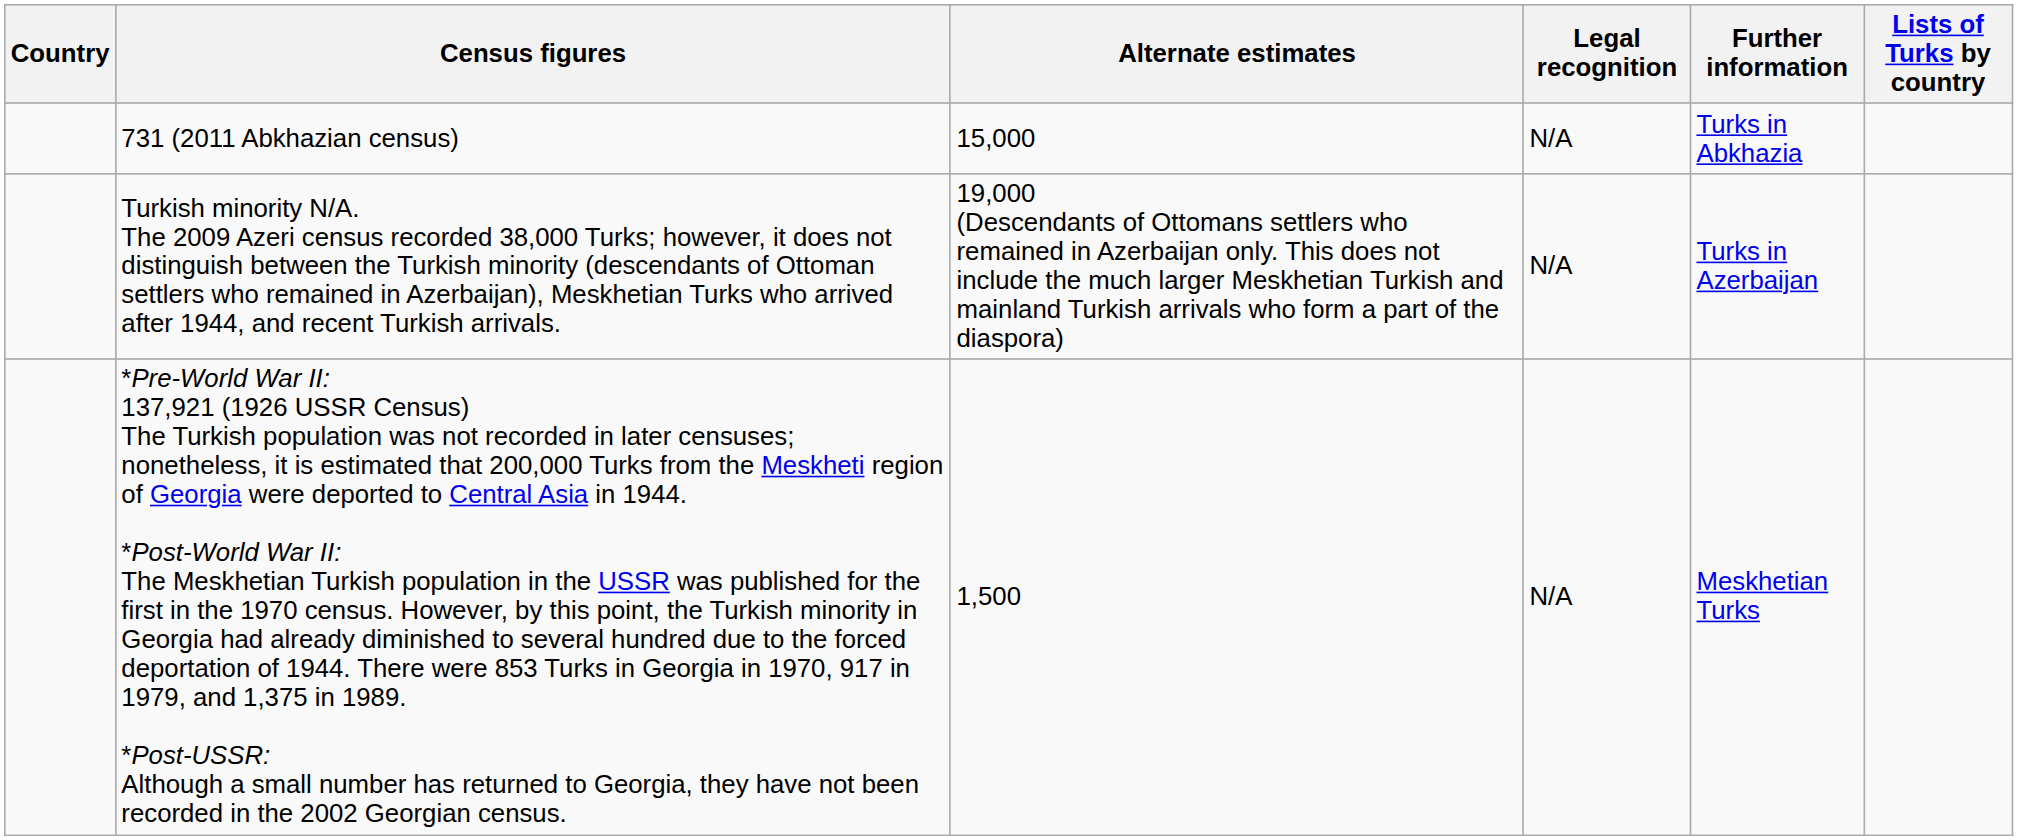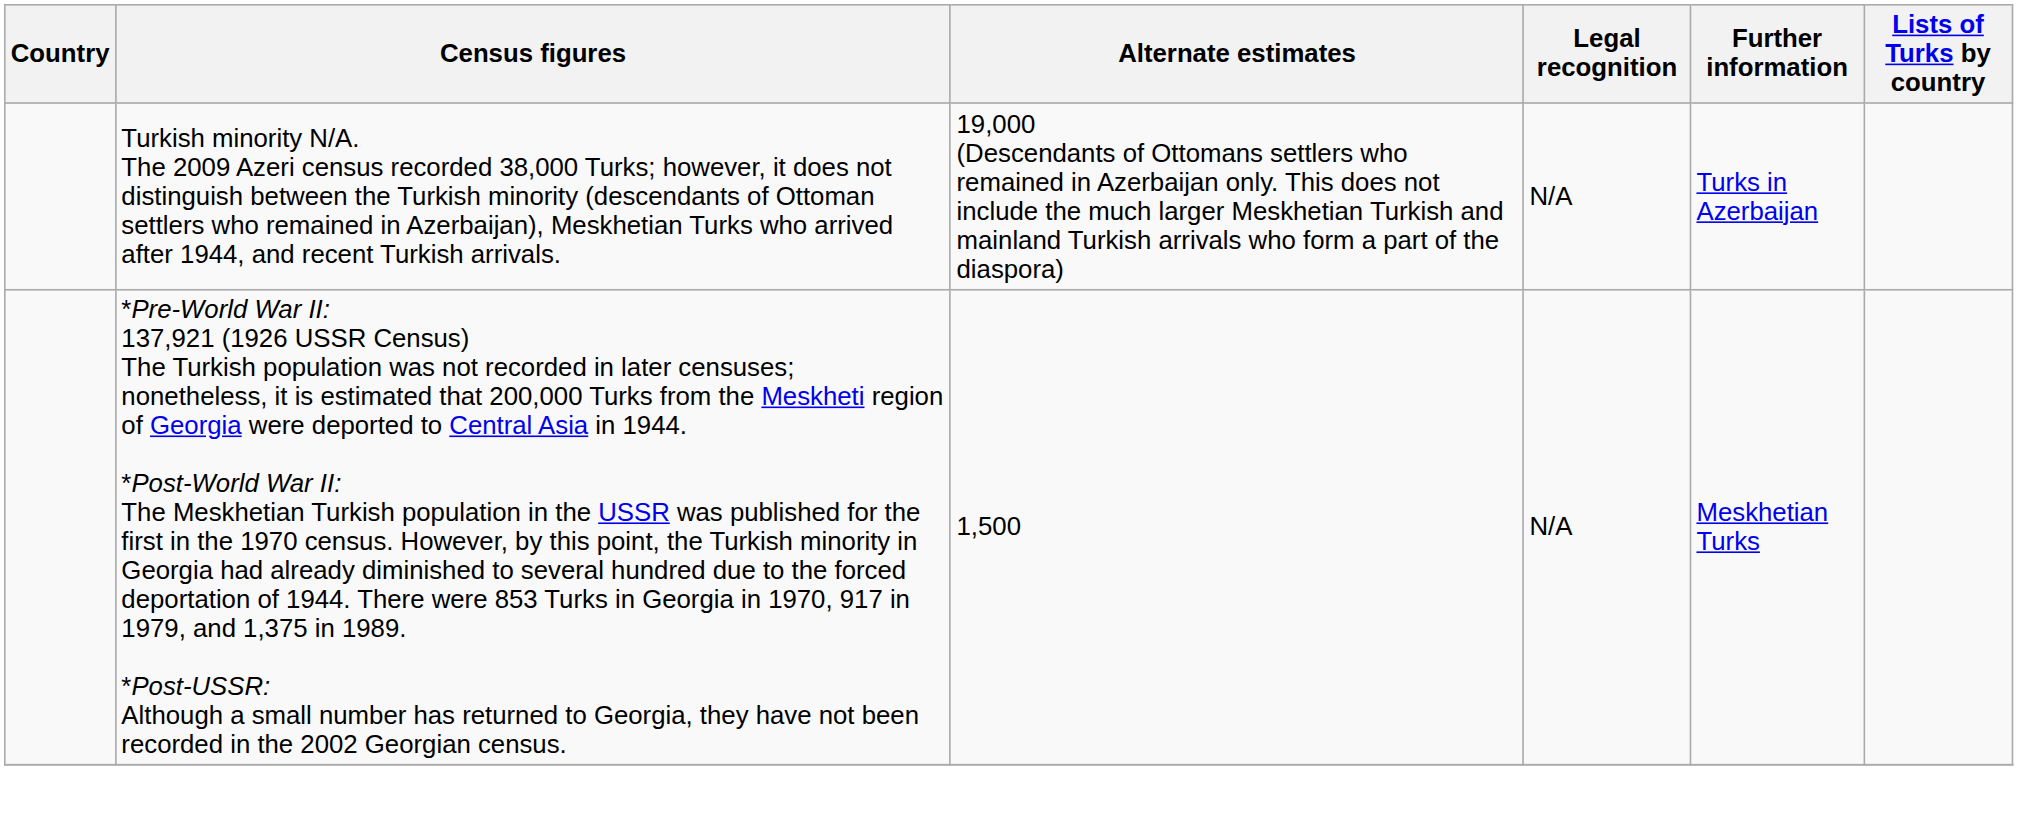- row: 731 (2011 Abkhazian census) | 15,000 | N/A | Turks in Abkhazia
